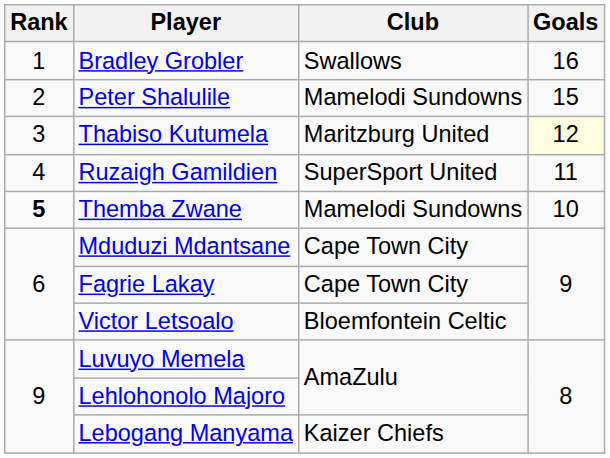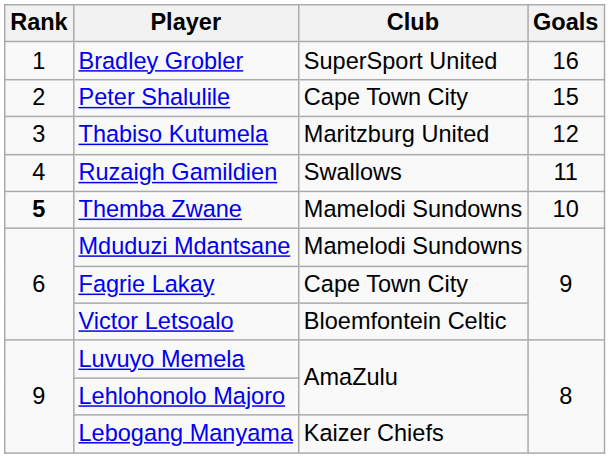Bradley Grobler | Club: Swallows -> SuperSport United
Peter Shalulile | Club: Mamelodi Sundowns -> Cape Town City
Thabiso Kutumela | Goals: lightyellow background -> no background
Ruzaigh Gamildien | Club: SuperSport United -> Swallows
Mduduzi Mdantsane | Club: Cape Town City -> Mamelodi Sundowns
